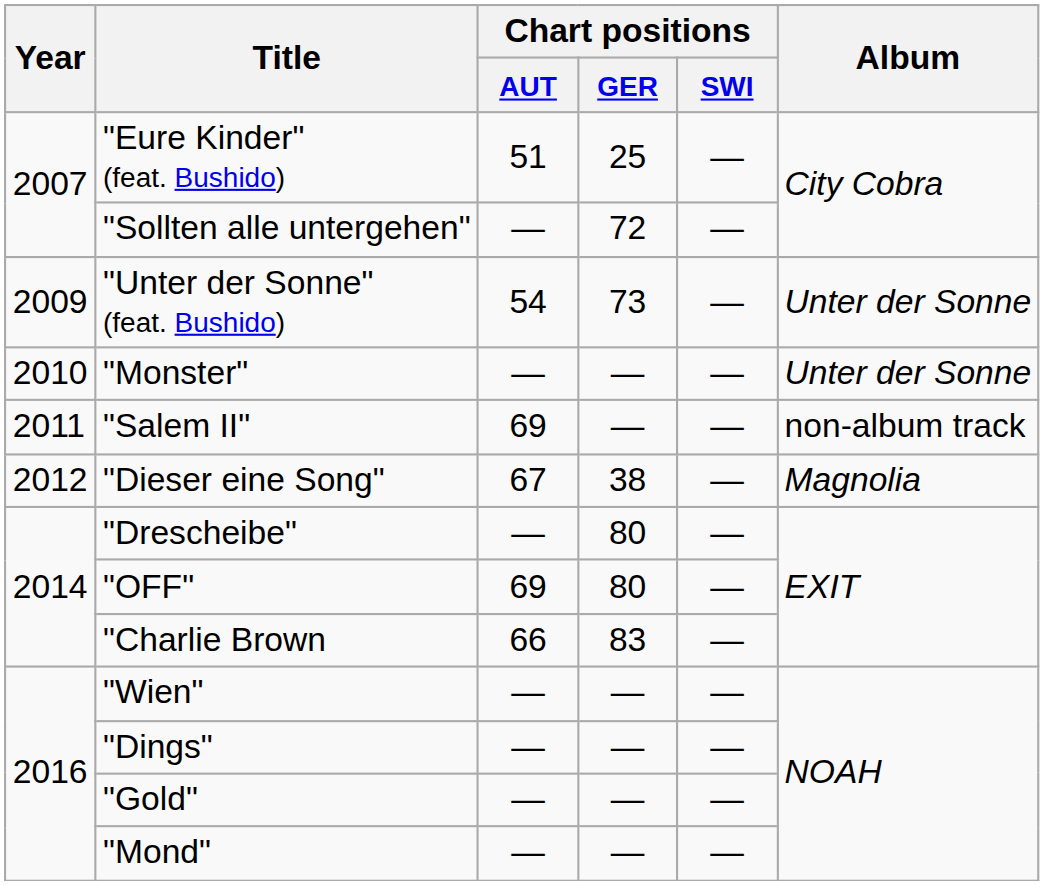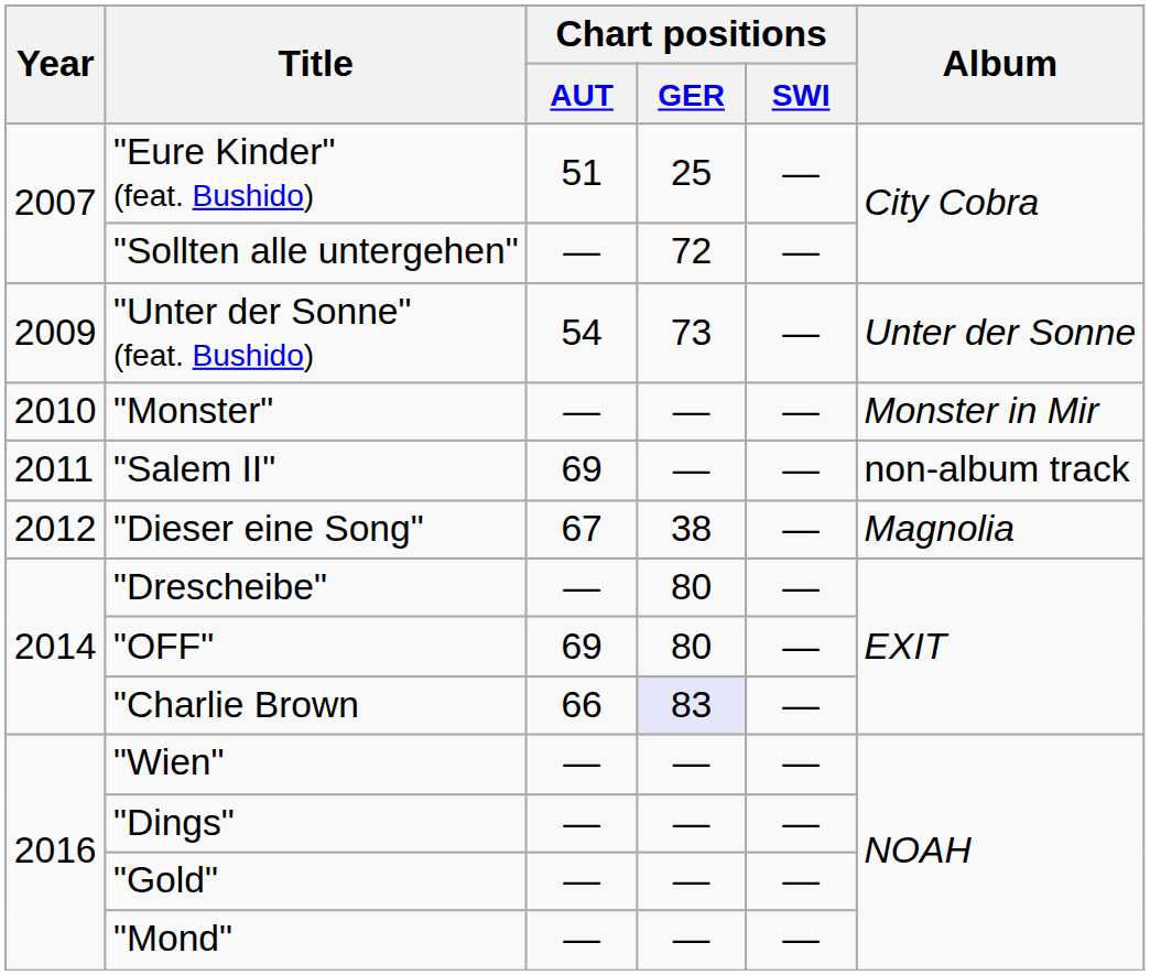"Monster" | Album: Unter der Sonne -> Monster in Mir
"Charlie Brown | Chart positions / GER: no background -> lavender background
